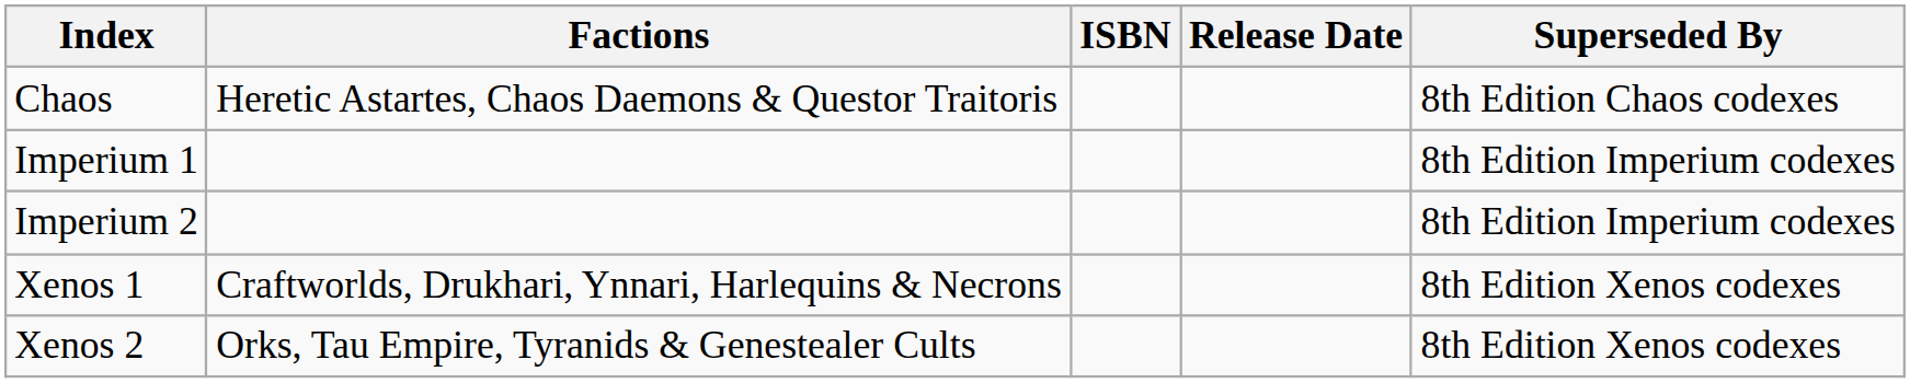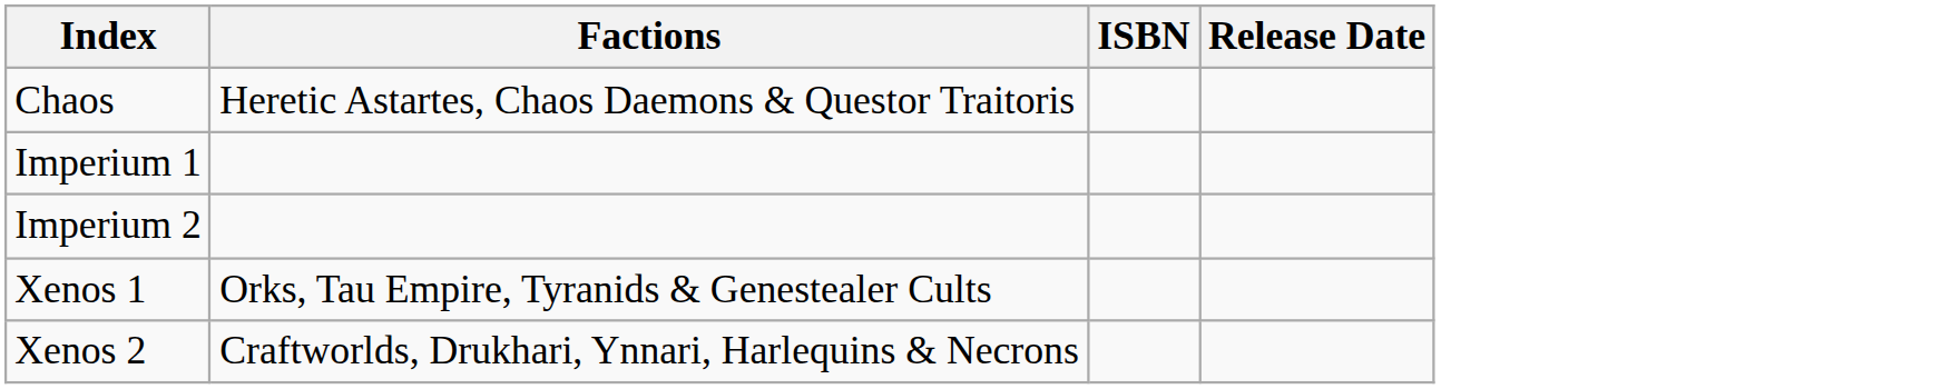- column: Superseded By | 8th Edition Chaos codexes | 8th Edition Imperium codexes | 8th Edition Imperium codexes | 8th Edition Xenos codexes | 8th Edition Xenos codexes
Xenos 1 | Factions: Craftworlds, Drukhari, Ynnari, Harlequins & Necrons -> Orks, Tau Empire, Tyranids & Genestealer Cults
Xenos 2 | Factions: Orks, Tau Empire, Tyranids & Genestealer Cults -> Craftworlds, Drukhari, Ynnari, Harlequins & Necrons
